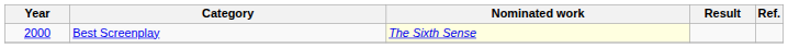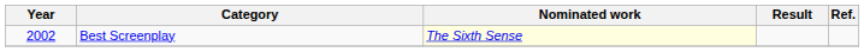Best Screenplay | Year: 2000 -> 2002
